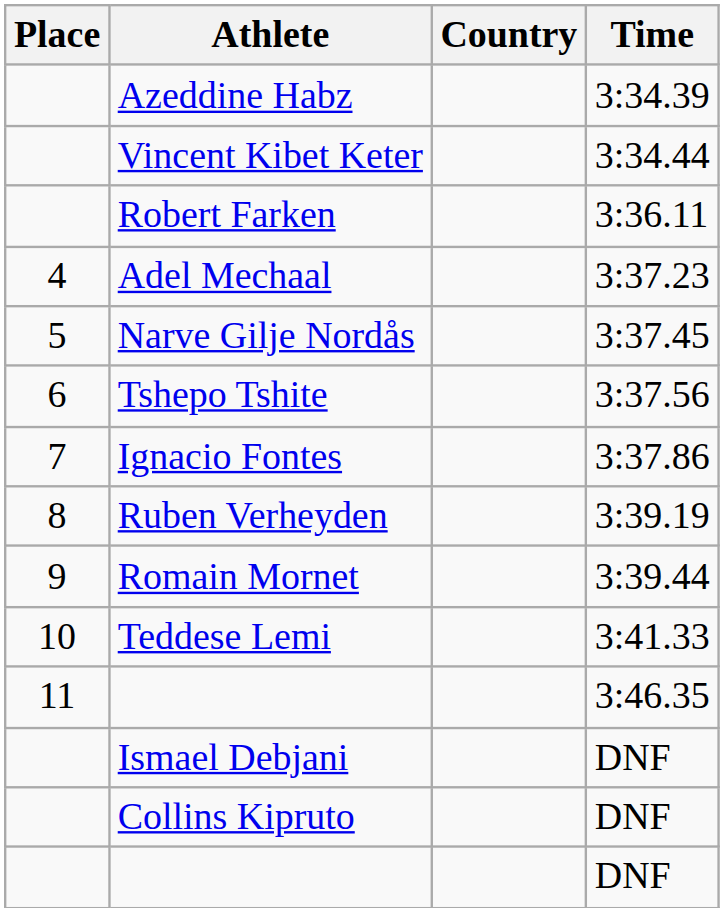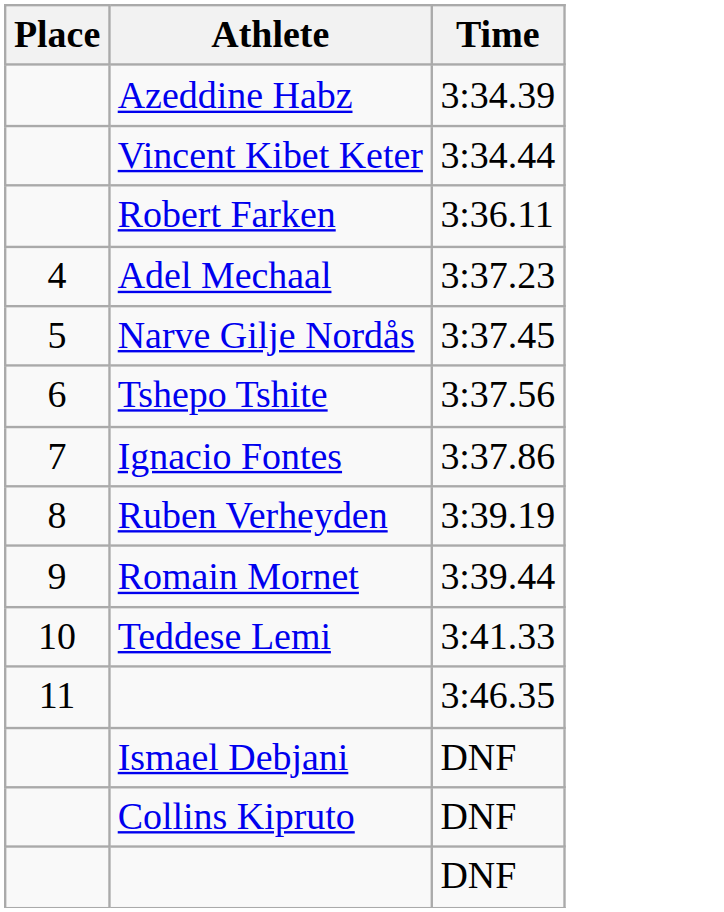- column: Country
